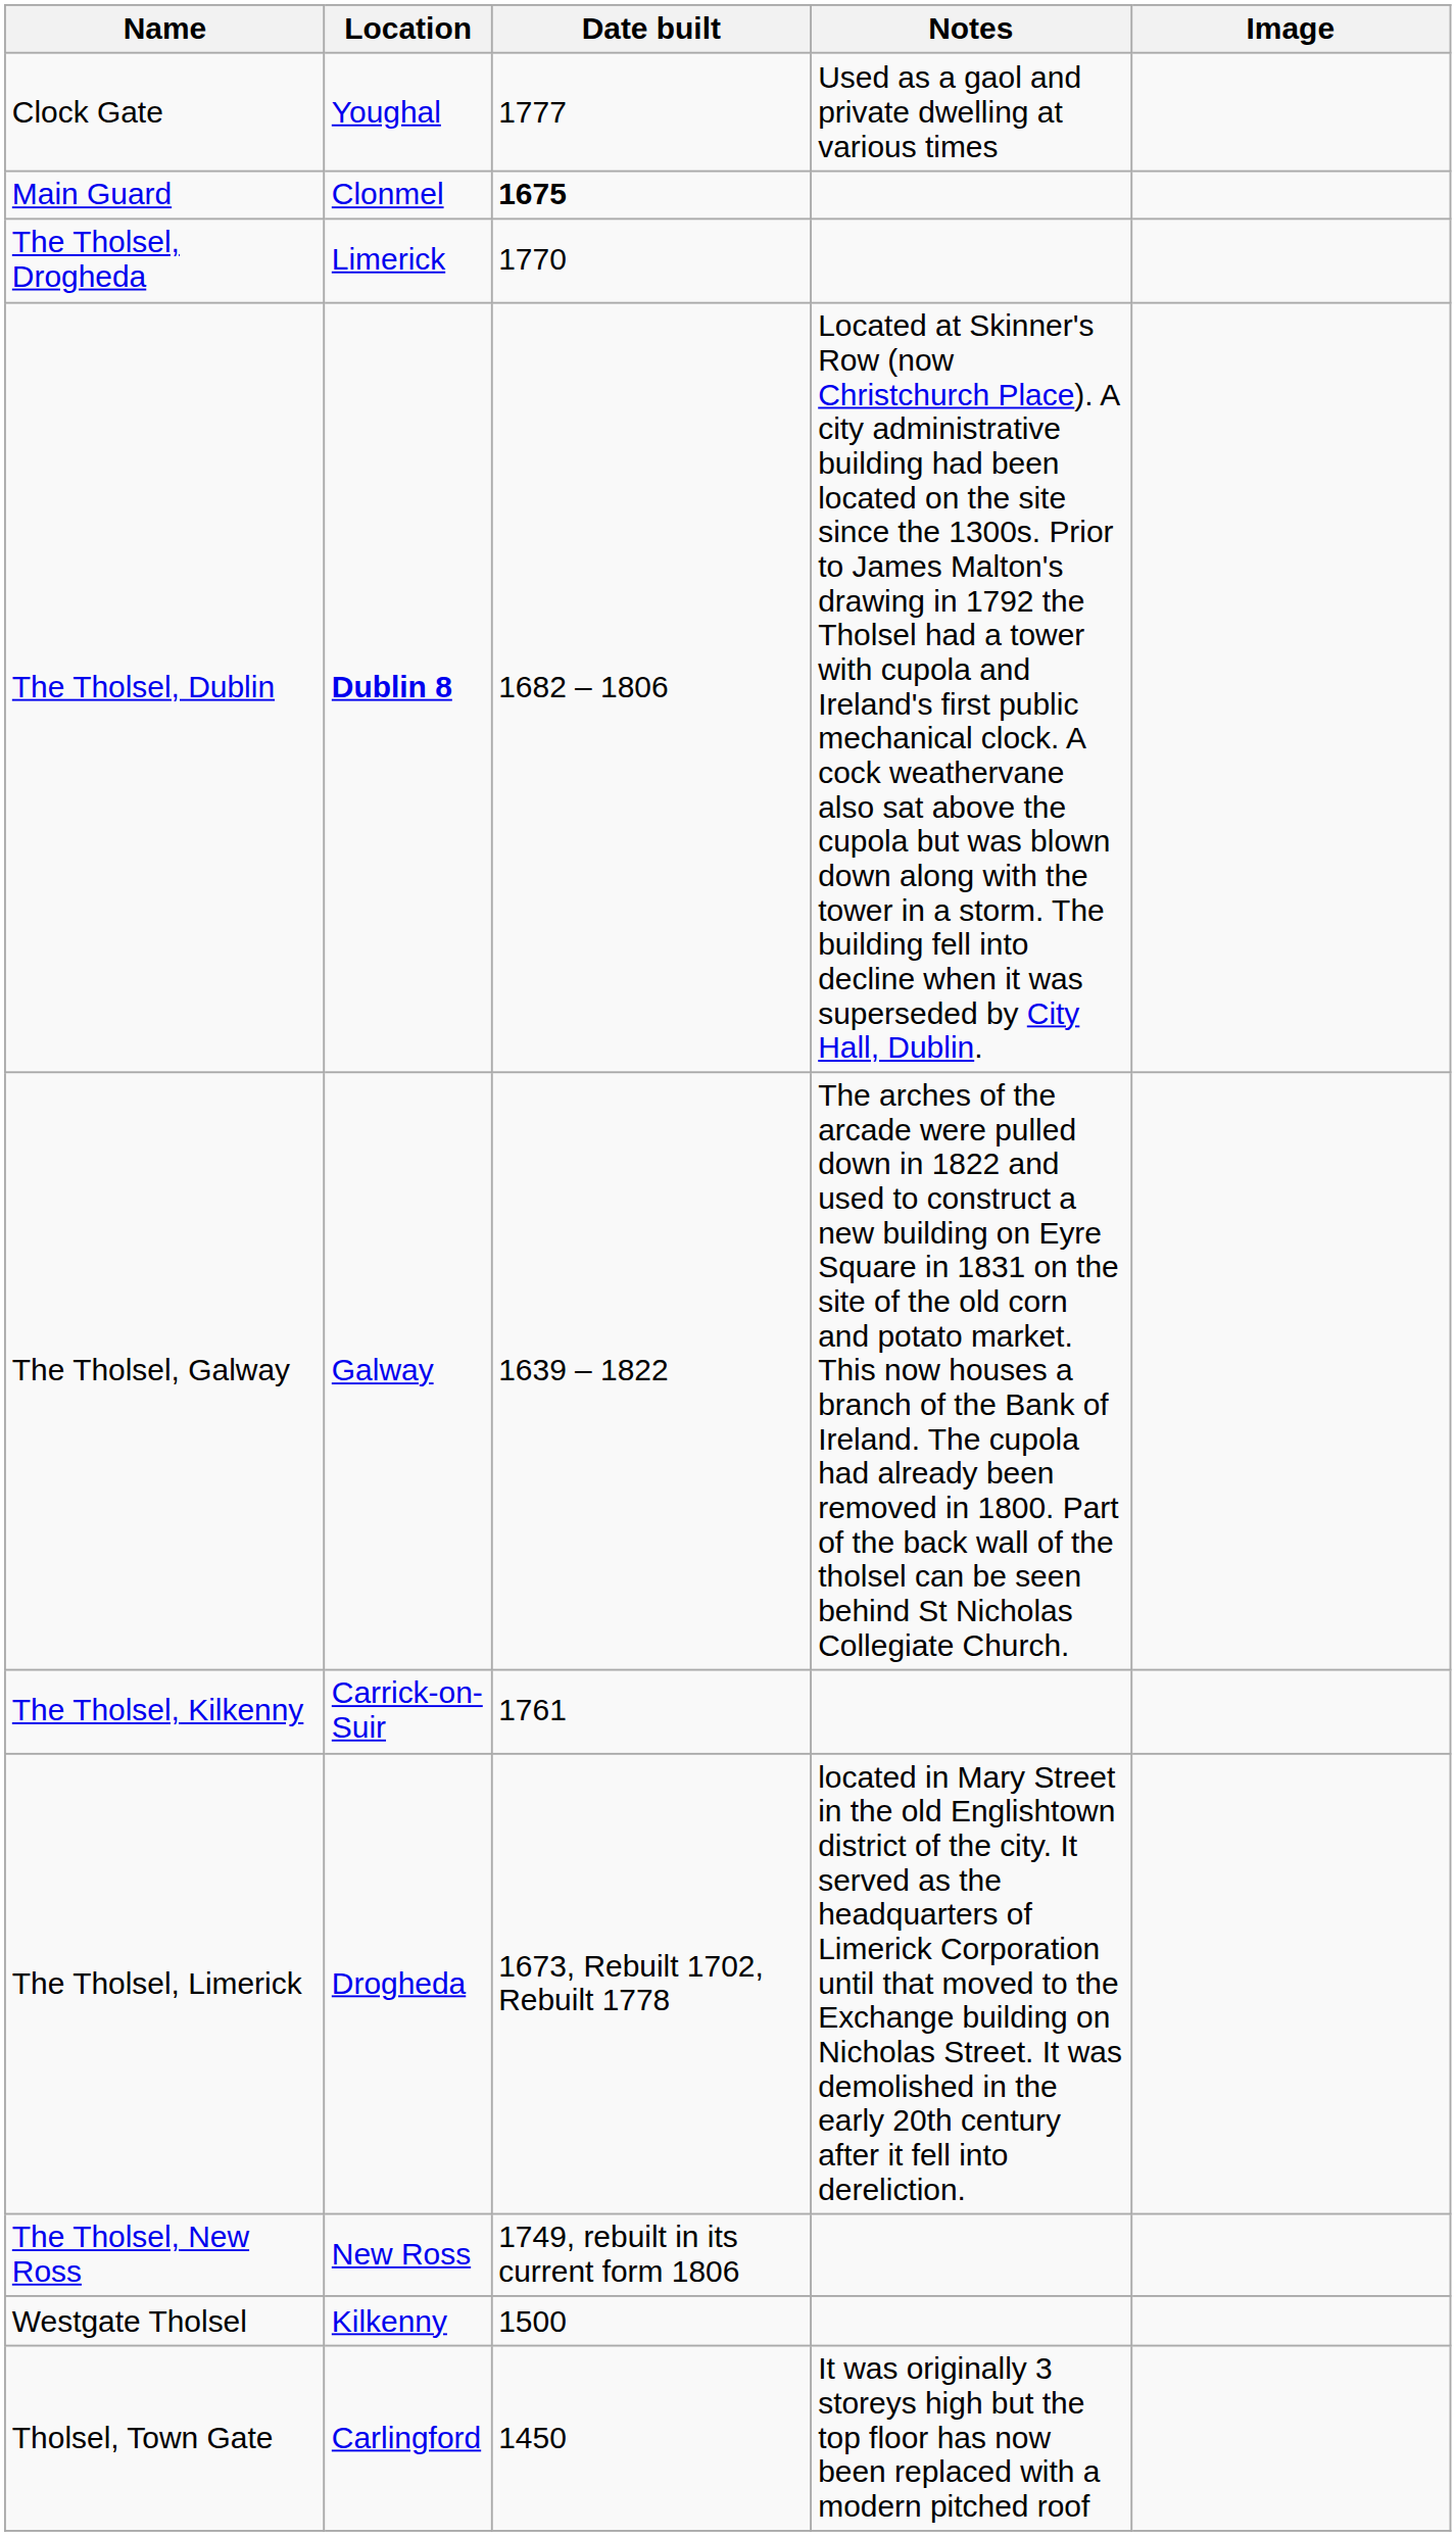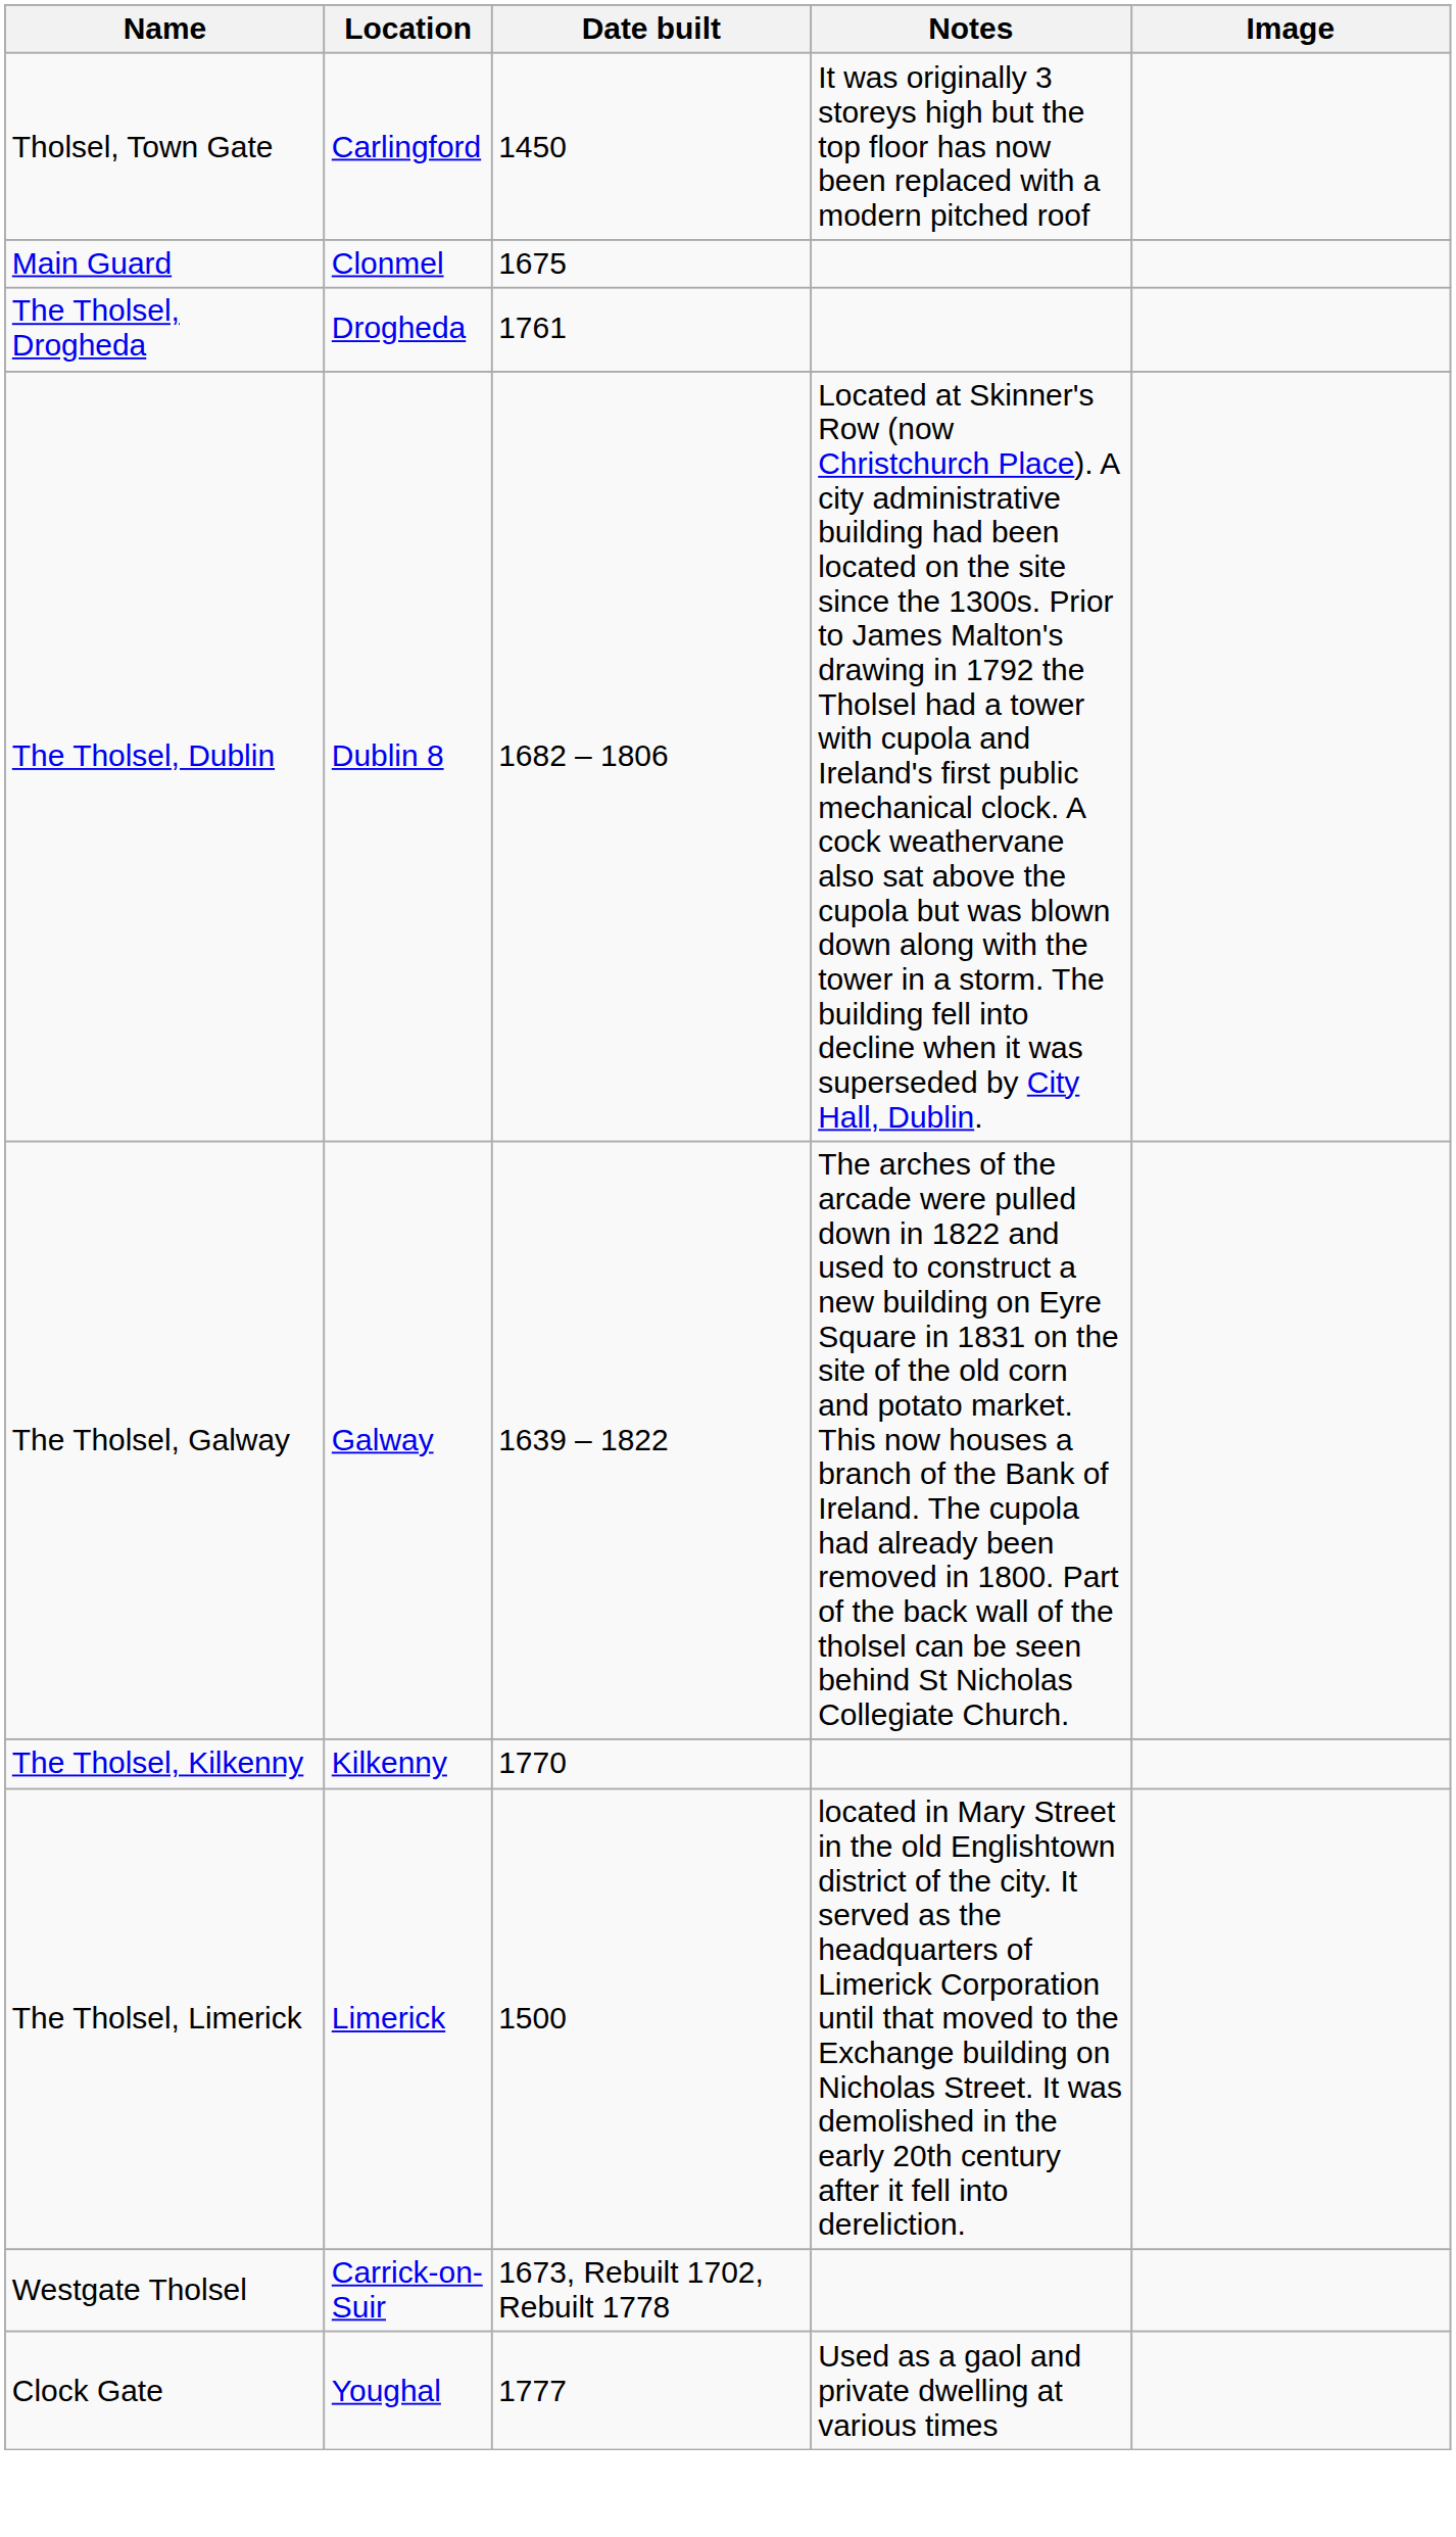rows swapped: Tholsel, Town Gate <-> Clock Gate
Main Guard | Date built: bold -> normal
The Tholsel, Drogheda | Location: Limerick -> Drogheda
The Tholsel, Drogheda | Date built: 1770 -> 1761
The Tholsel, Dublin | Location: bold -> normal
The Tholsel, Kilkenny | Location: Carrick-on-Suir -> Kilkenny
The Tholsel, Kilkenny | Date built: 1761 -> 1770
The Tholsel, Limerick | Location: Drogheda -> Limerick
The Tholsel, Limerick | Date built: 1673, Rebuilt 1702, Rebuilt 1778 -> 1500
- row: The Tholsel, New Ross | New Ross | 1749, rebuilt in its current form 1806
Westgate Tholsel | Location: Kilkenny -> Carrick-on-Suir
Westgate Tholsel | Date built: 1500 -> 1673, Rebuilt 1702, Rebuilt 1778
